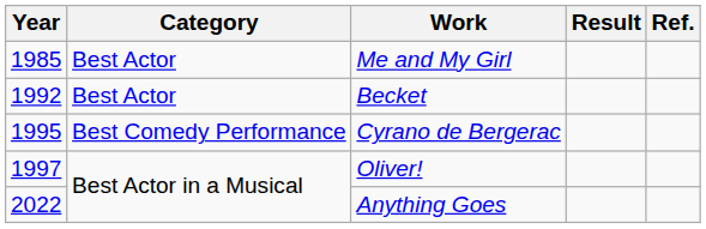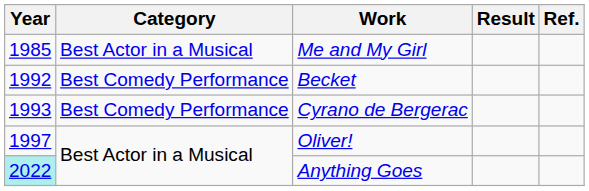Me and My Girl | Category: Best Actor -> Best Actor in a Musical
Becket | Category: Best Actor -> Best Comedy Performance
Cyrano de Bergerac | Year: 1995 -> 1993
Anything Goes | Year: no background -> paleturquoise background
